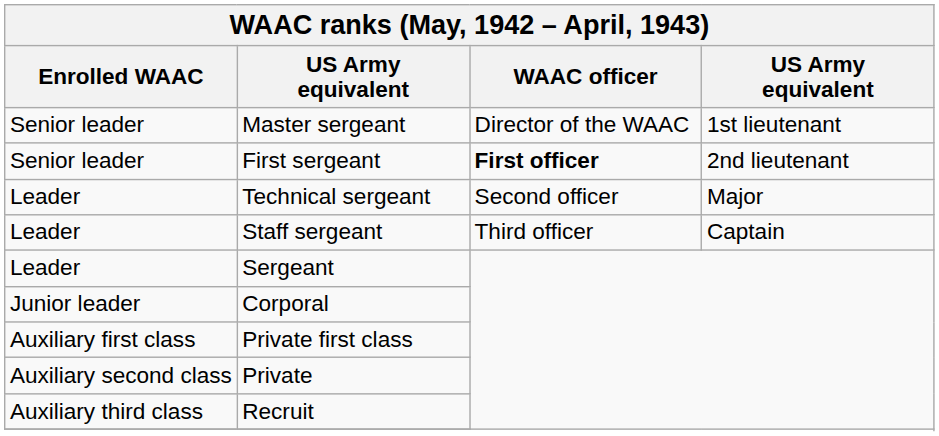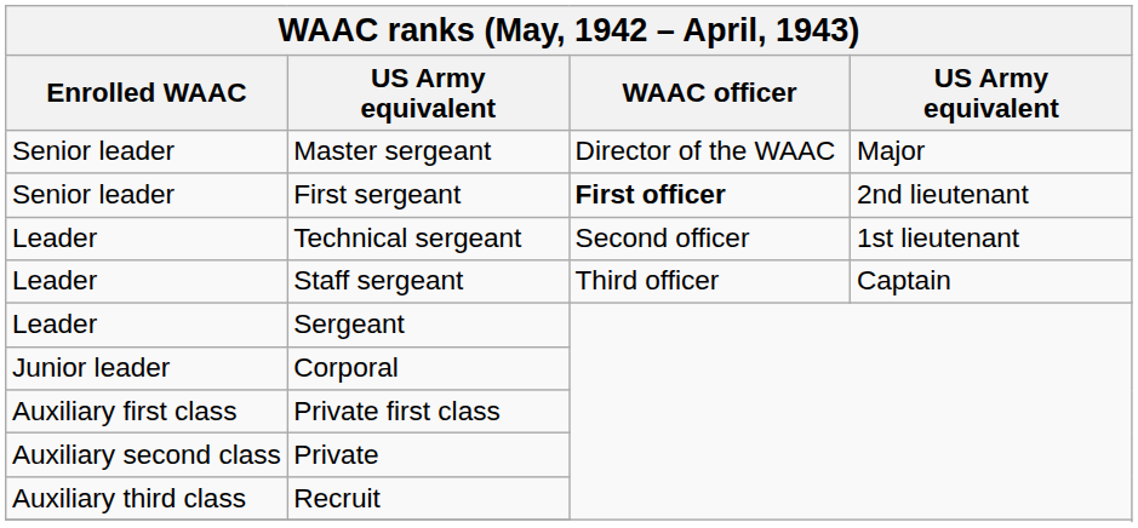Master sergeant | column 4: 1st lieutenant -> Major
Technical sergeant | column 4: Major -> 1st lieutenant
